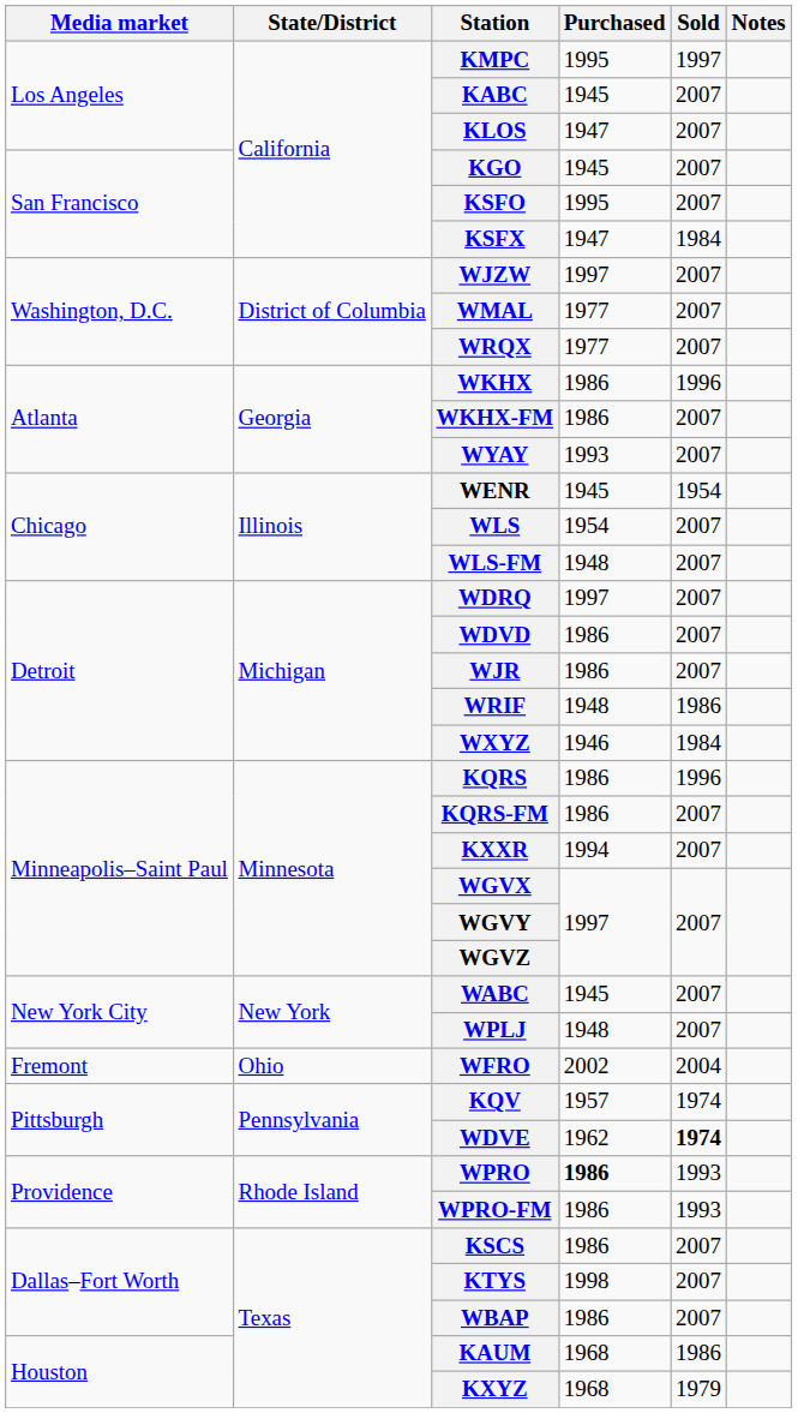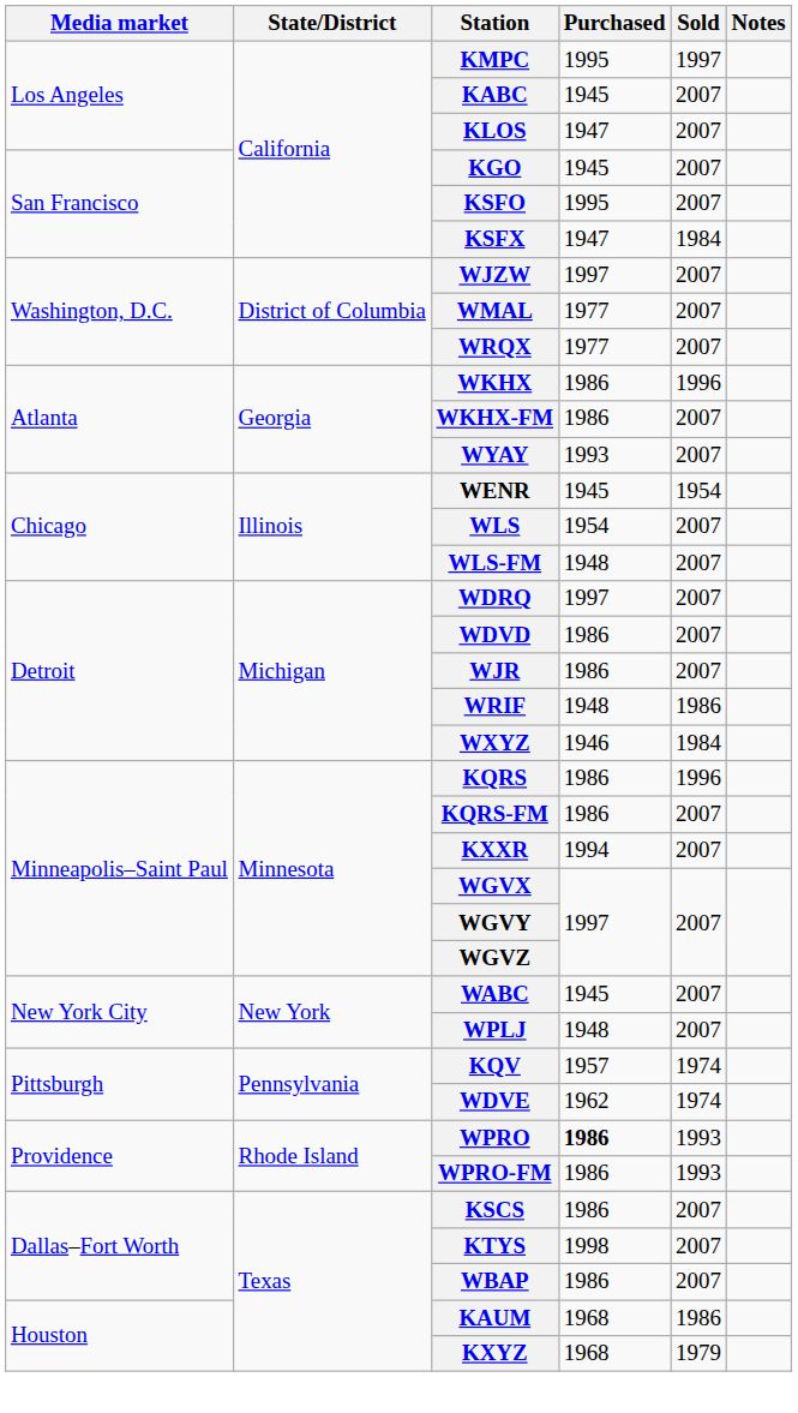- row: Fremont | Ohio | WFRO | 2002 | 2004
WDVE | Sold: bold -> normal
